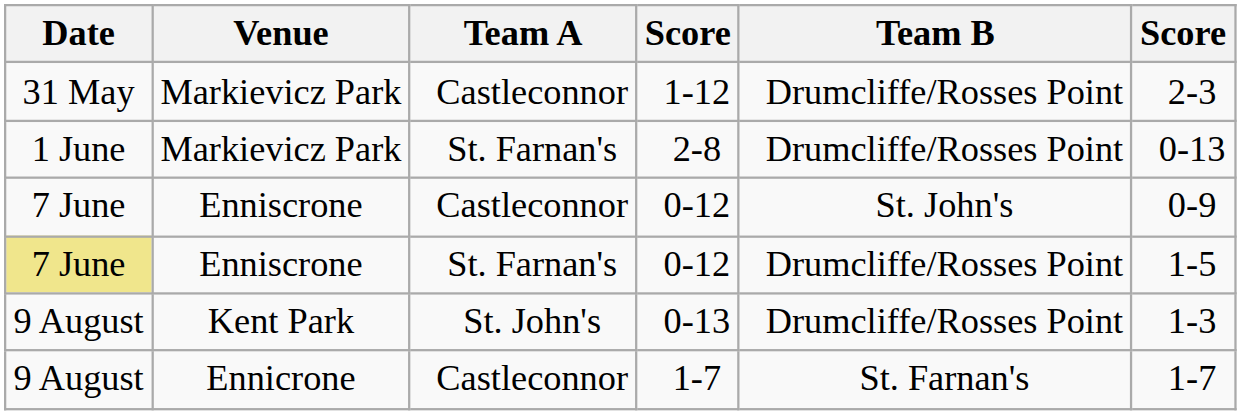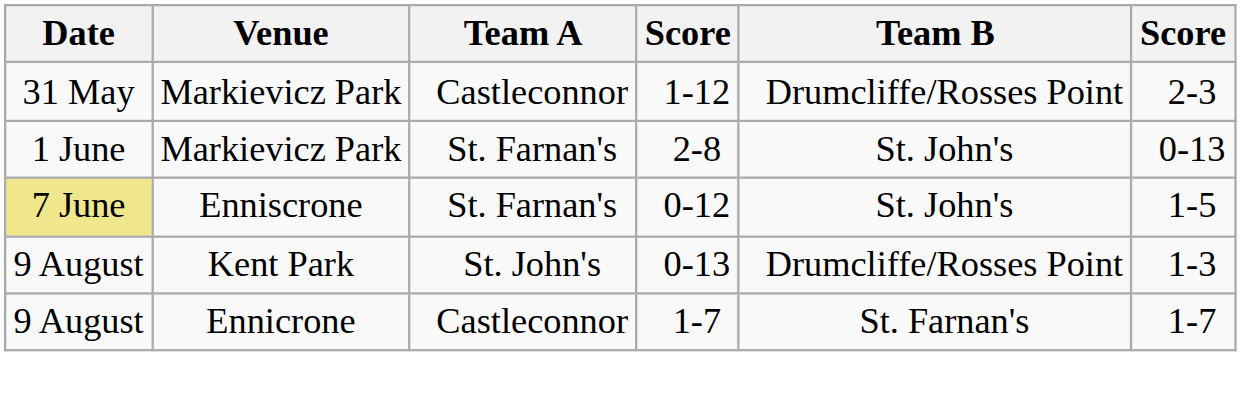2-8 | Team B: Drumcliffe/Rosses Point -> St. John's
- row: 7 June | Enniscrone | Castleconnor | 0-12 | St. John's | 0-9
St. Farnan's / 0-12 | Team B: Drumcliffe/Rosses Point -> St. John's
